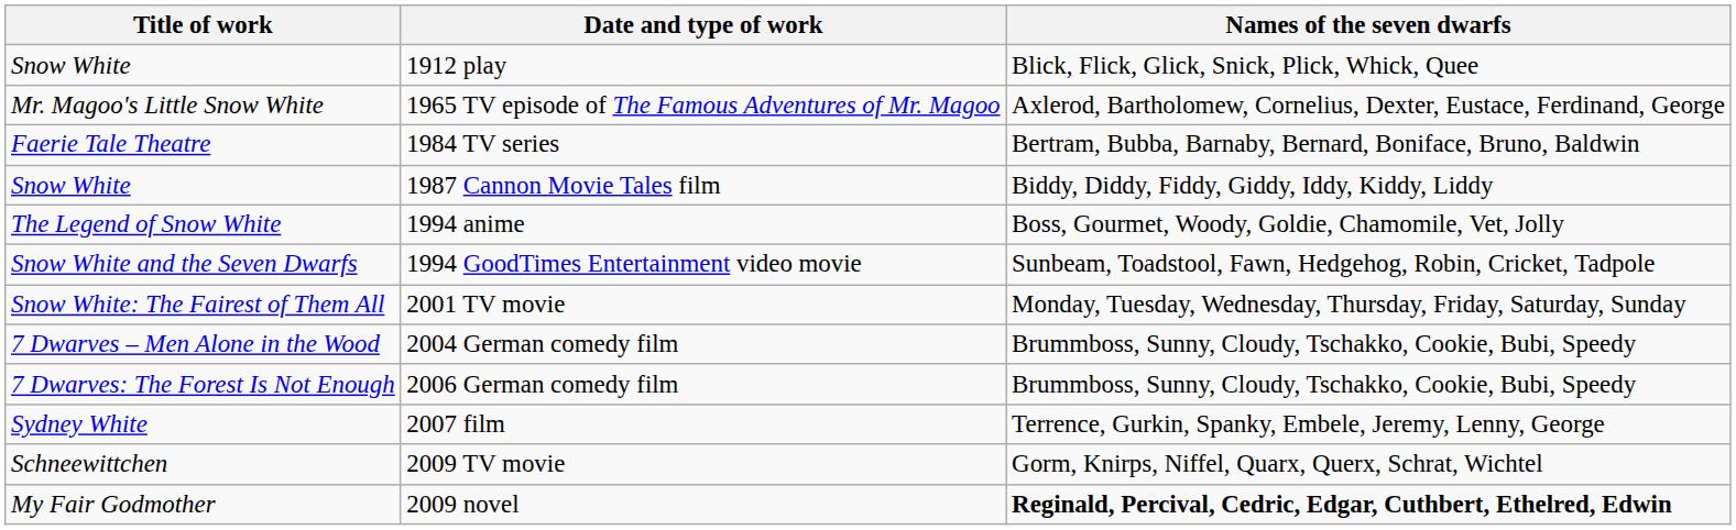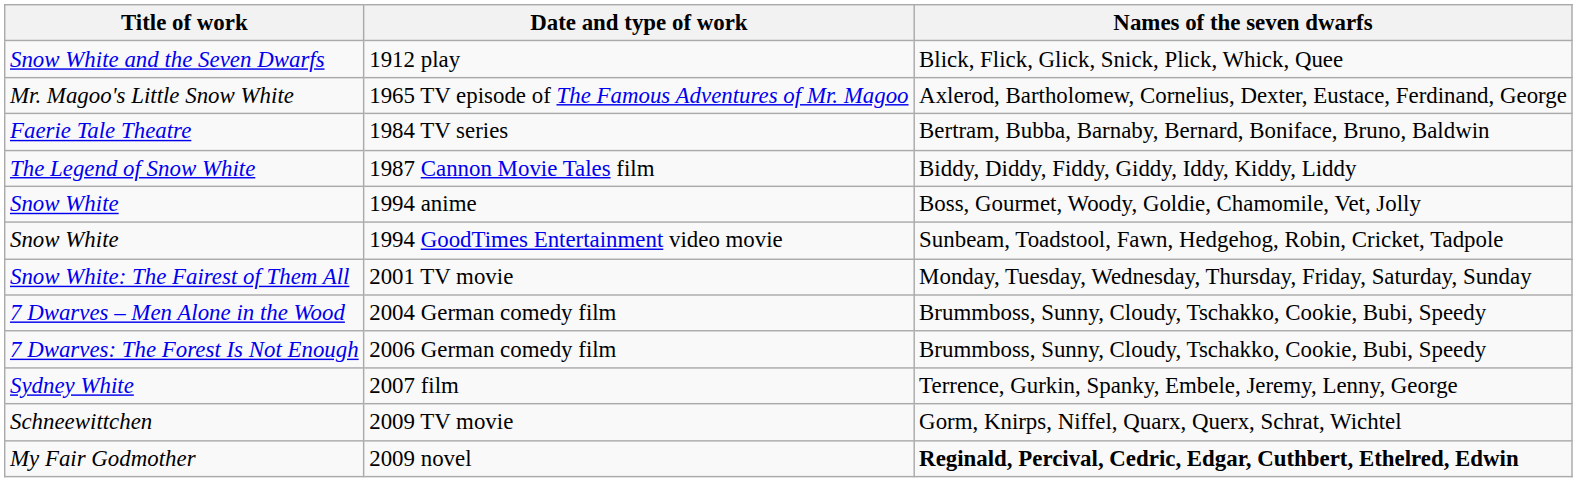1912 play | Title of work: Snow White -> Snow White and the Seven Dwarfs
1987 Cannon Movie Tales film | Title of work: Snow White -> The Legend of Snow White
1994 anime | Title of work: The Legend of Snow White -> Snow White
1994 GoodTimes Entertainment video movie | Title of work: Snow White and the Seven Dwarfs -> Snow White
